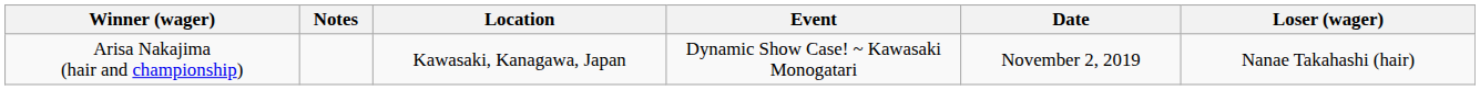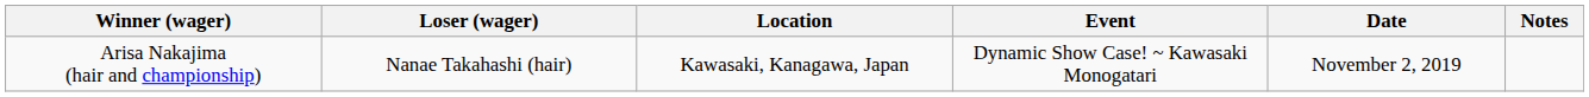columns swapped: Loser (wager) <-> Notes
